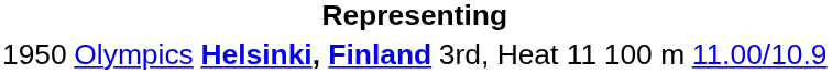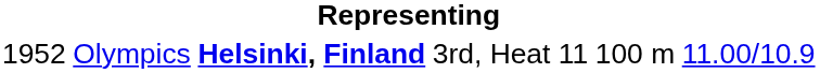Olympics | column 1: 1950 -> 1952
